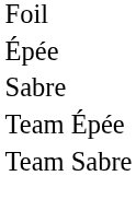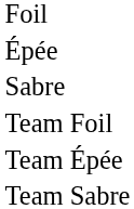+ row: Team Foil
